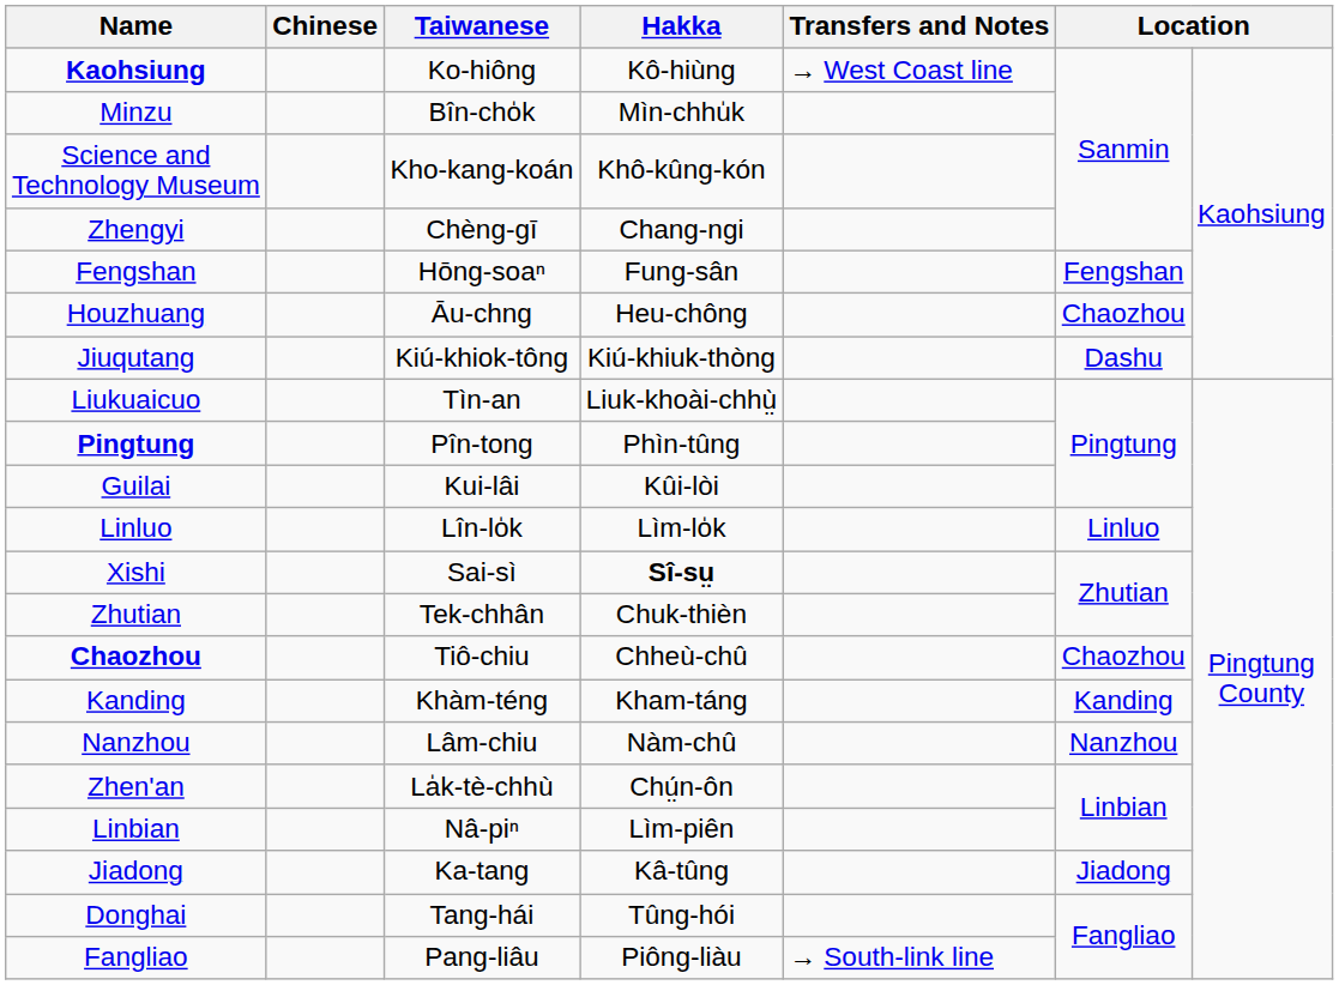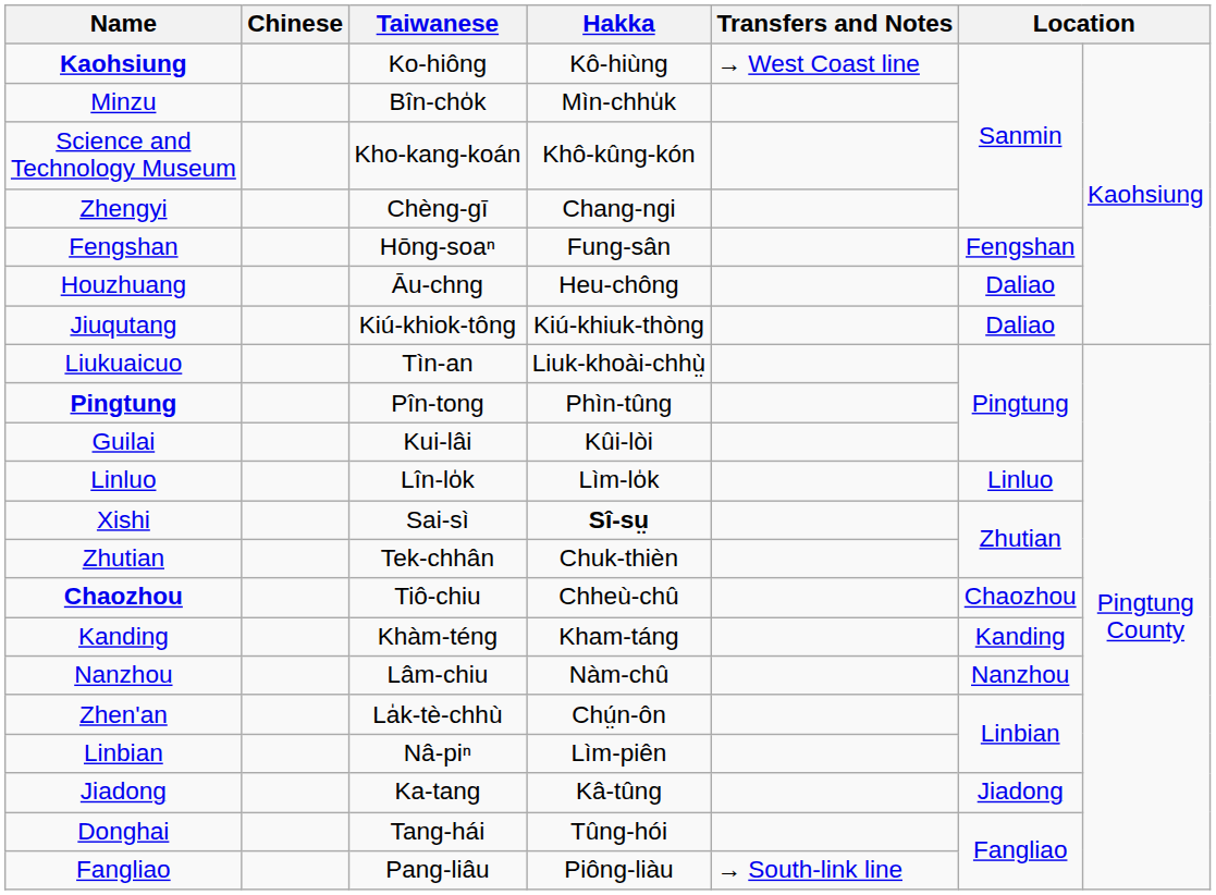Houzhuang | column 6: Chaozhou -> Daliao
Jiuqutang | column 6: Dashu -> Daliao
